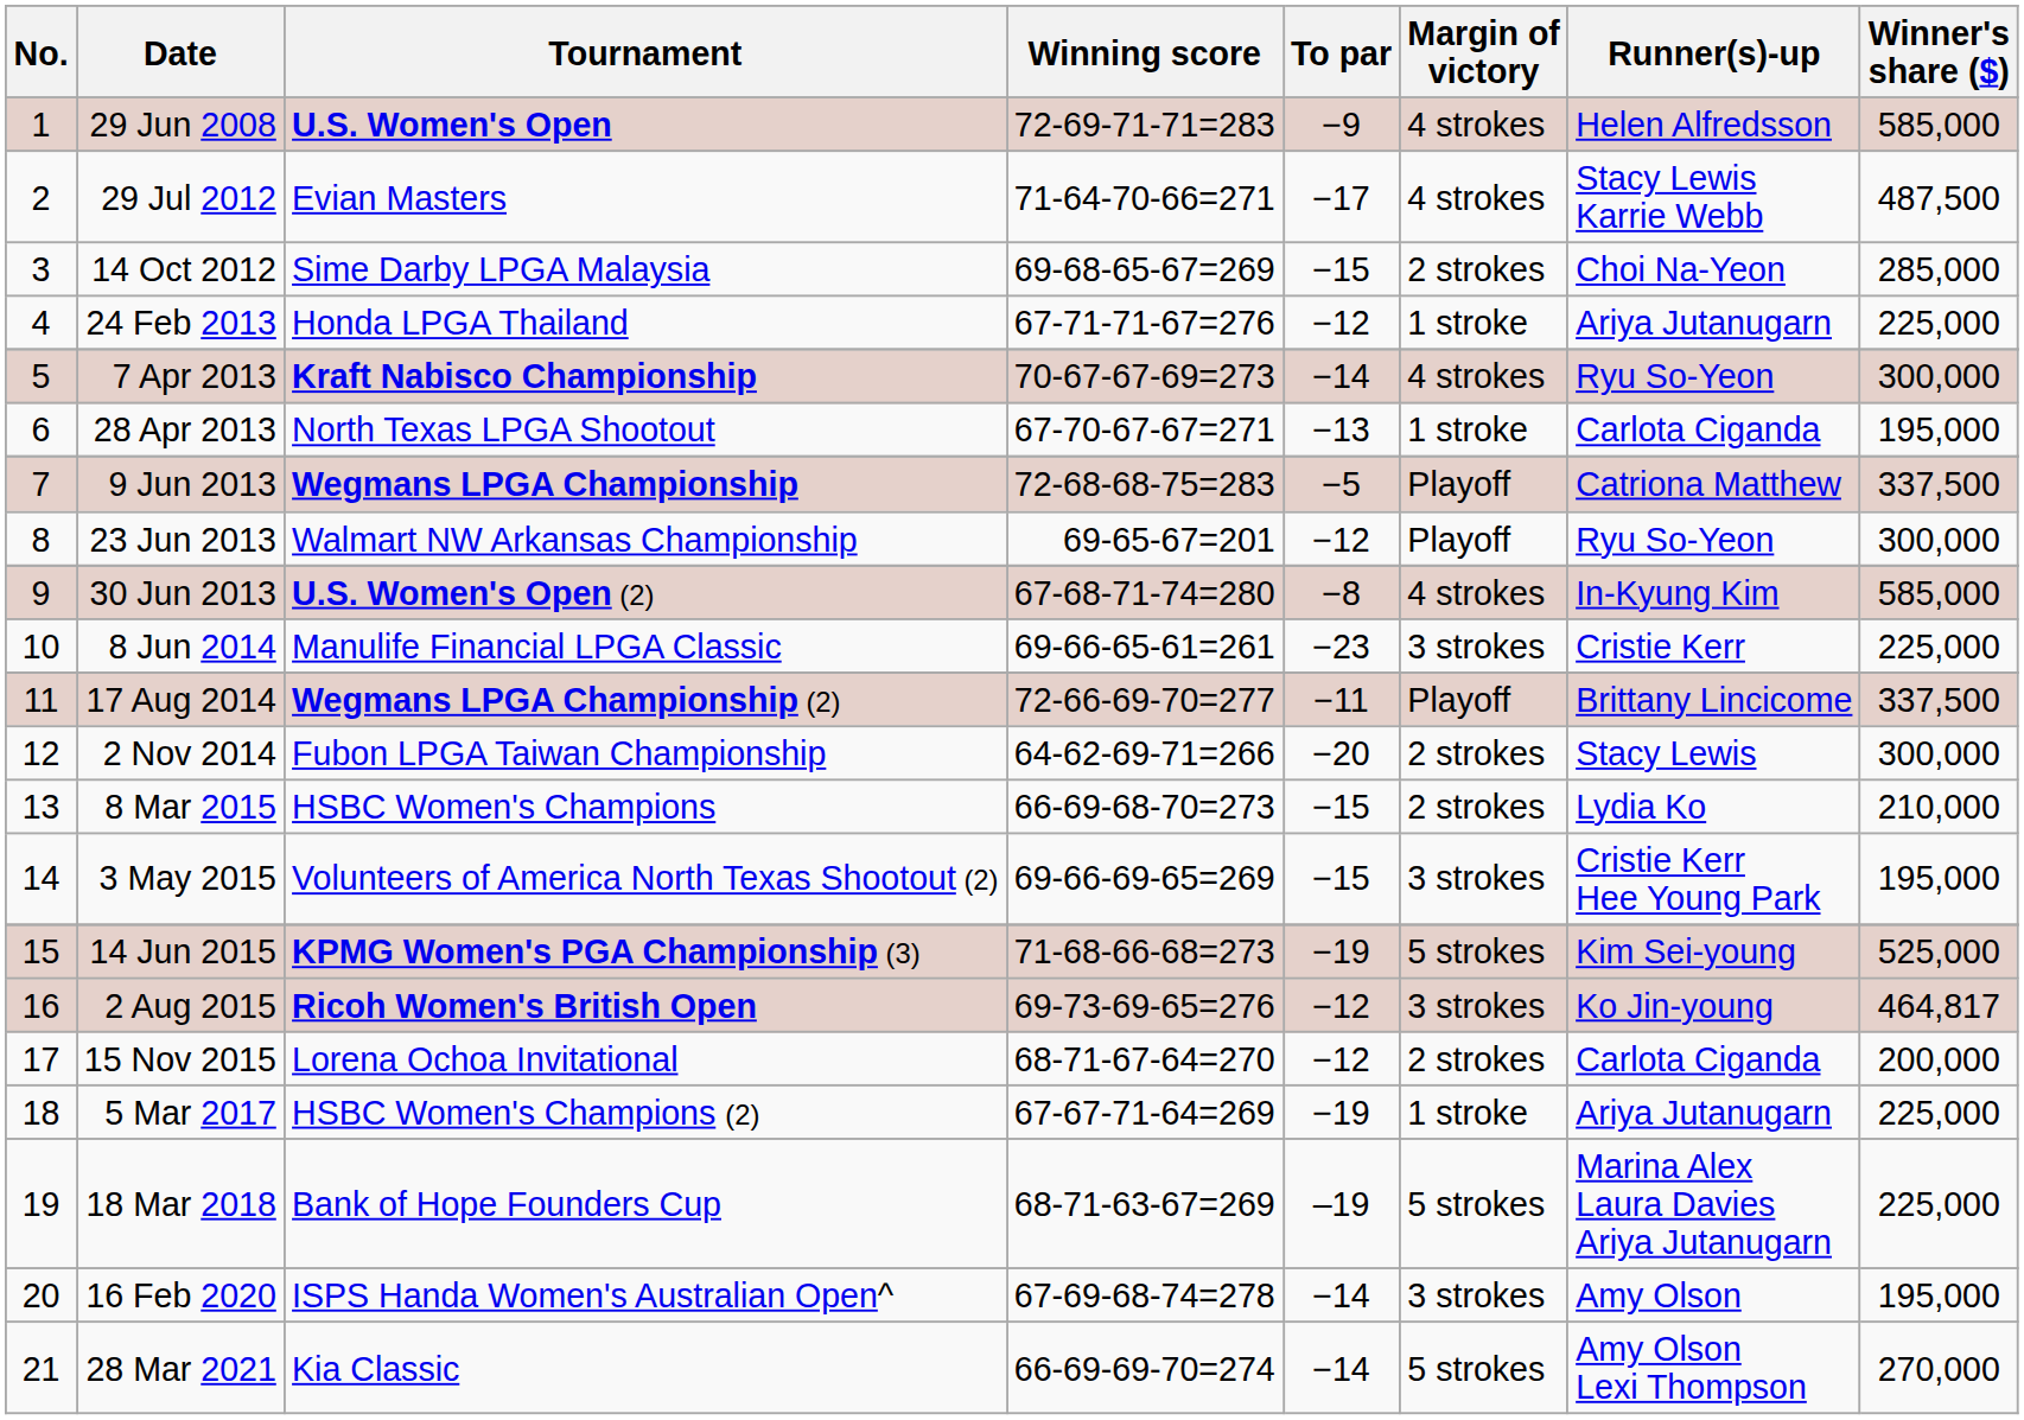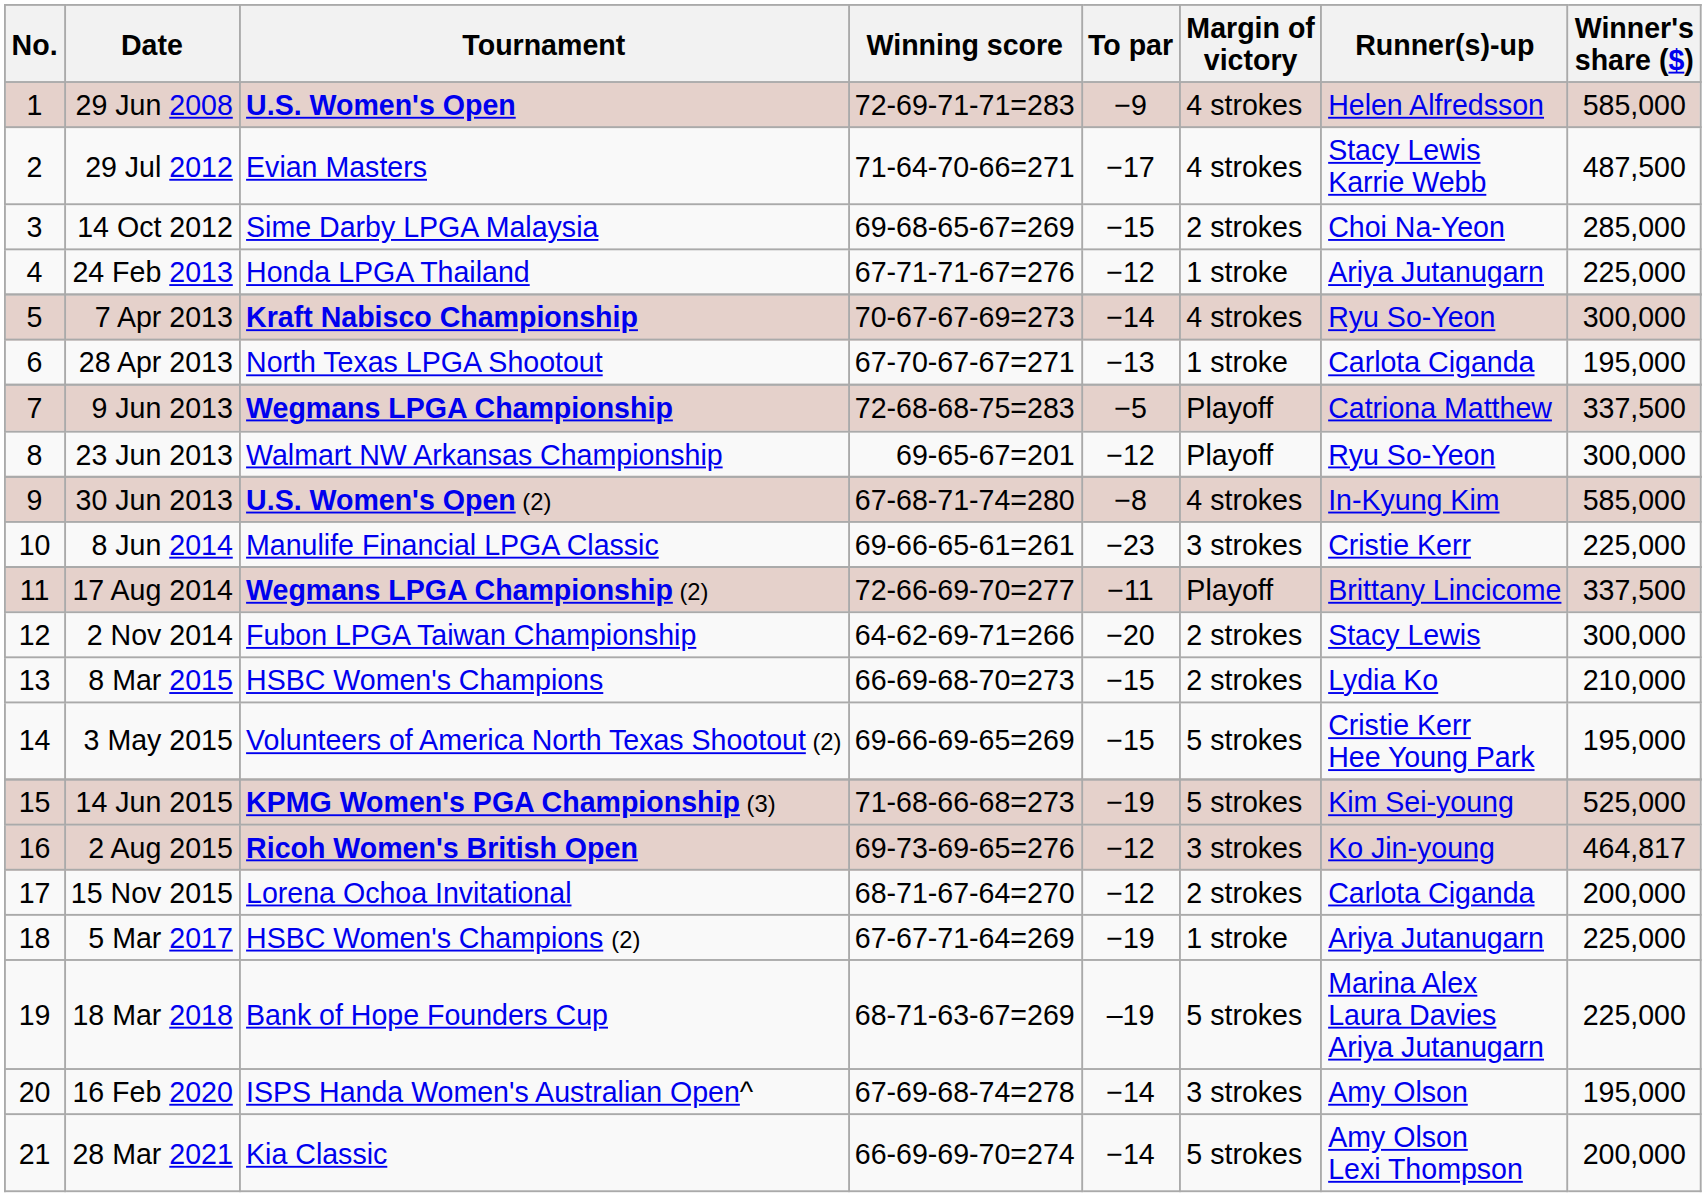3 May 2015 | Margin of victory: 3 strokes -> 5 strokes
28 Mar 2021 | Winner's share ($): 270,000 -> 200,000
